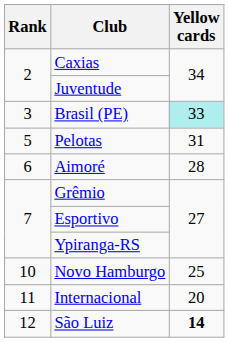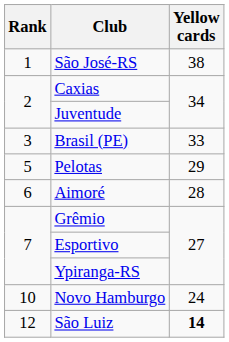+ row: 1 | São José-RS | 38
Brasil (PE) | Yellow cards: paleturquoise background -> no background
Pelotas | Yellow cards: 31 -> 29
Novo Hamburgo | Yellow cards: 25 -> 24
- row: 11 | Internacional | 20
